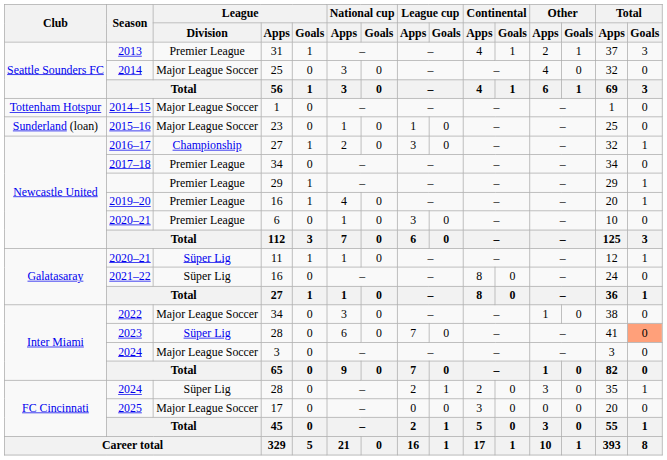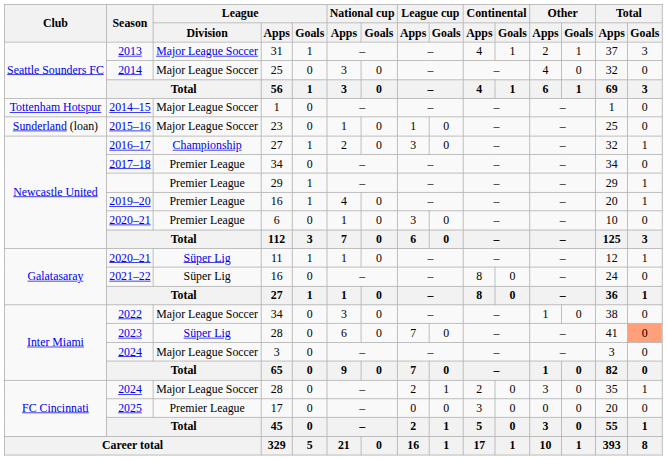2013 | League / Division: Premier League -> Major League Soccer
2024 / 28 | League / Division: Süper Lig -> Major League Soccer
2025 | League / Division: Major League Soccer -> Premier League
